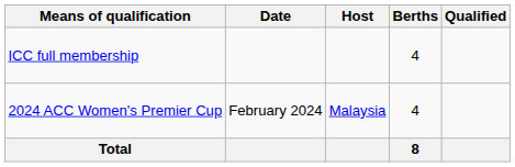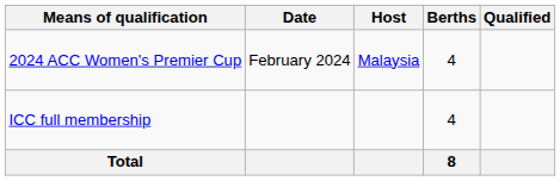rows swapped: ICC full membership <-> 2024 ACC Women's Premier Cup
